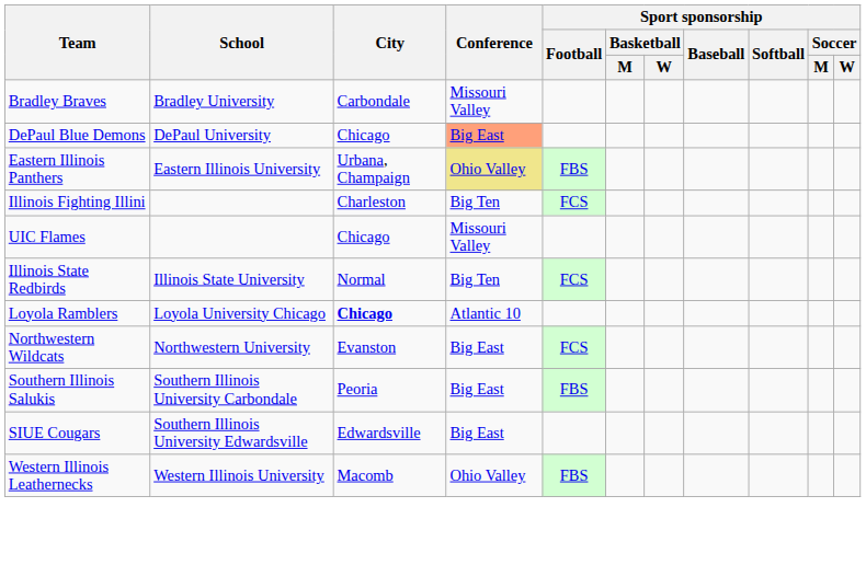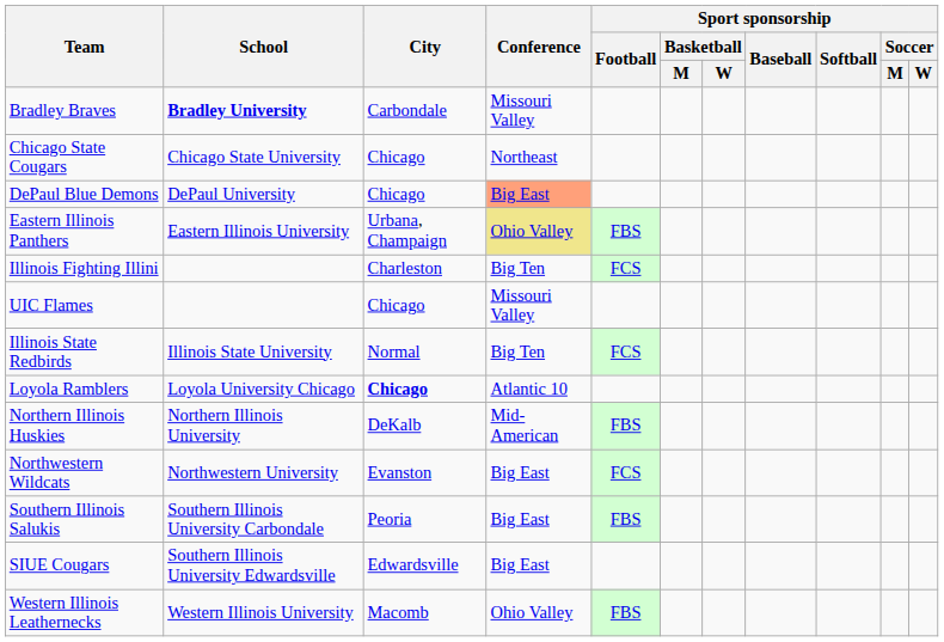Bradley Braves | School: normal -> bold
+ row: Chicago State Cougars | Chicago State University | Chicago | Northeast
+ row: Northern Illinois Huskies | Northern Illinois University | DeKalb | Mid-American | FBS
